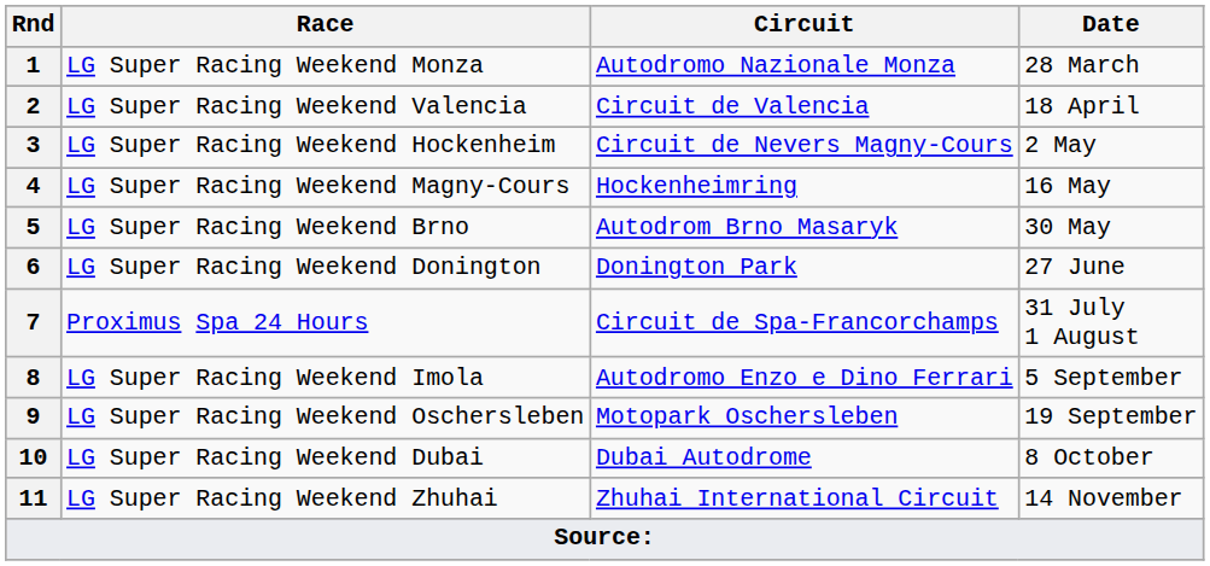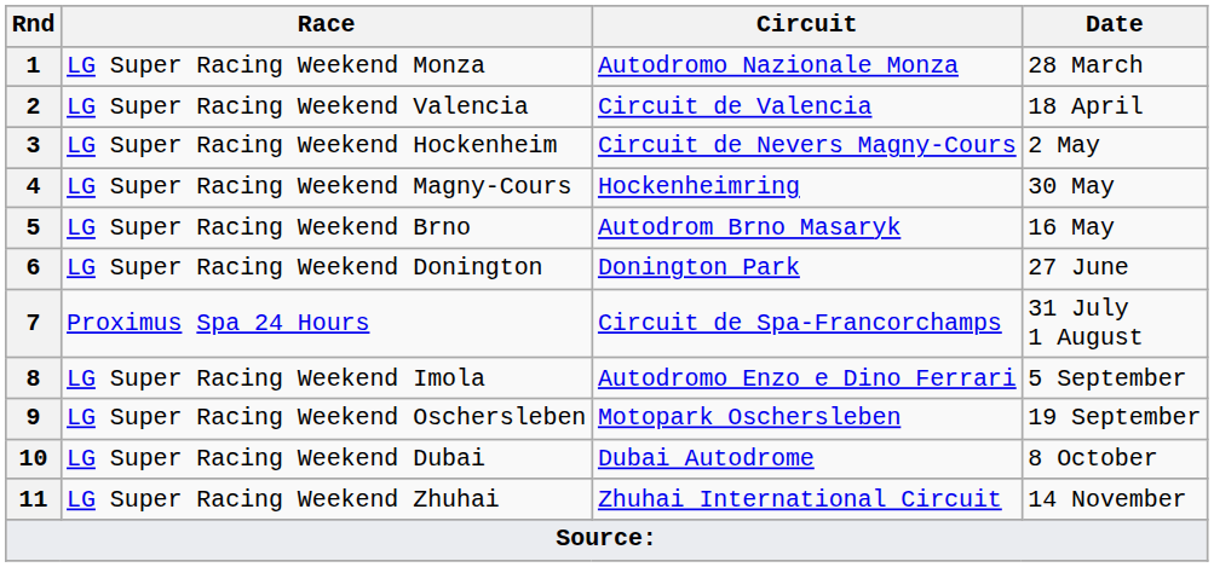4 | Date: 16 May -> 30 May
5 | Date: 30 May -> 16 May
